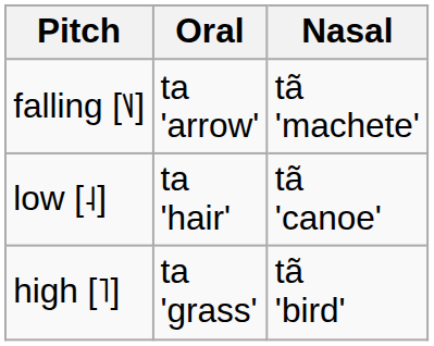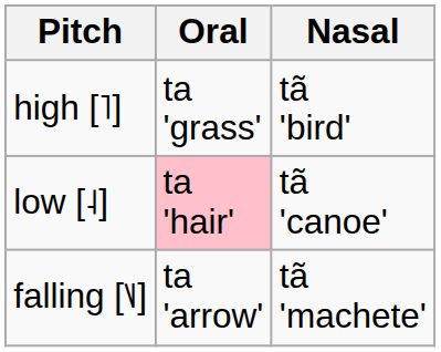rows swapped: high [˥] <-> falling [˥˩]
low [˨] | Oral: no background -> pink background
